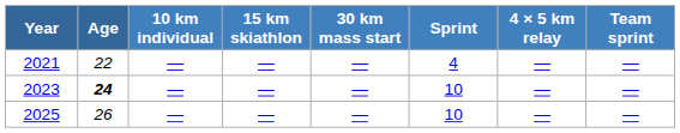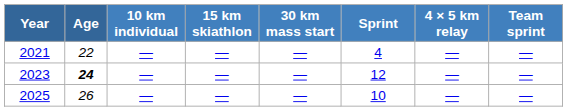2023 | Sprint: 10 -> 12
